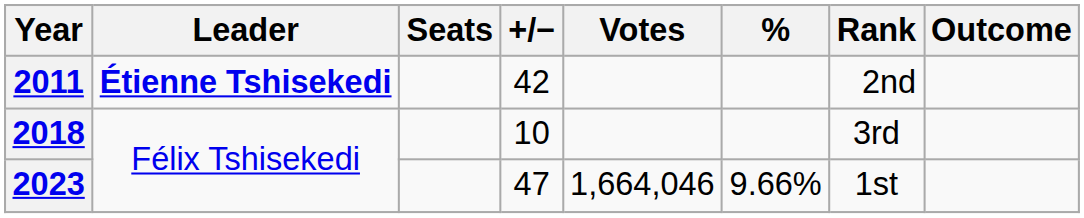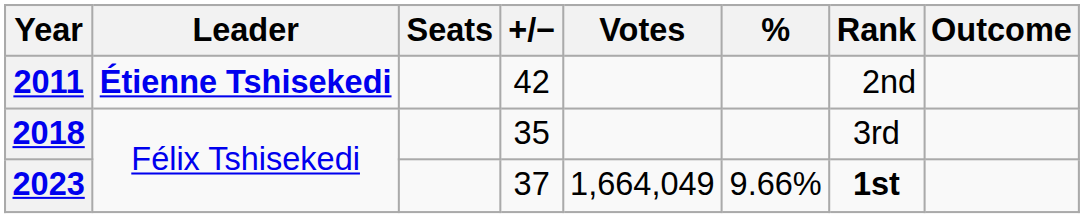2018 | +/−: 10 -> 35
2023 | +/−: 47 -> 37
2023 | Votes: 1,664,046 -> 1,664,049
2023 | Rank: normal -> bold
